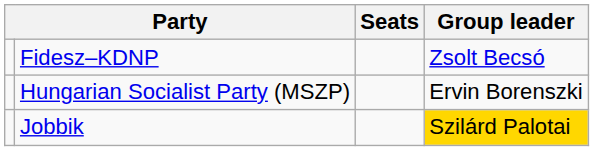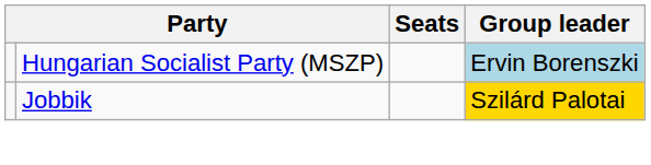- row: Fidesz–KDNP | Zsolt Becsó
Hungarian Socialist Party (MSZP) | Group leader: no background -> lightblue background
